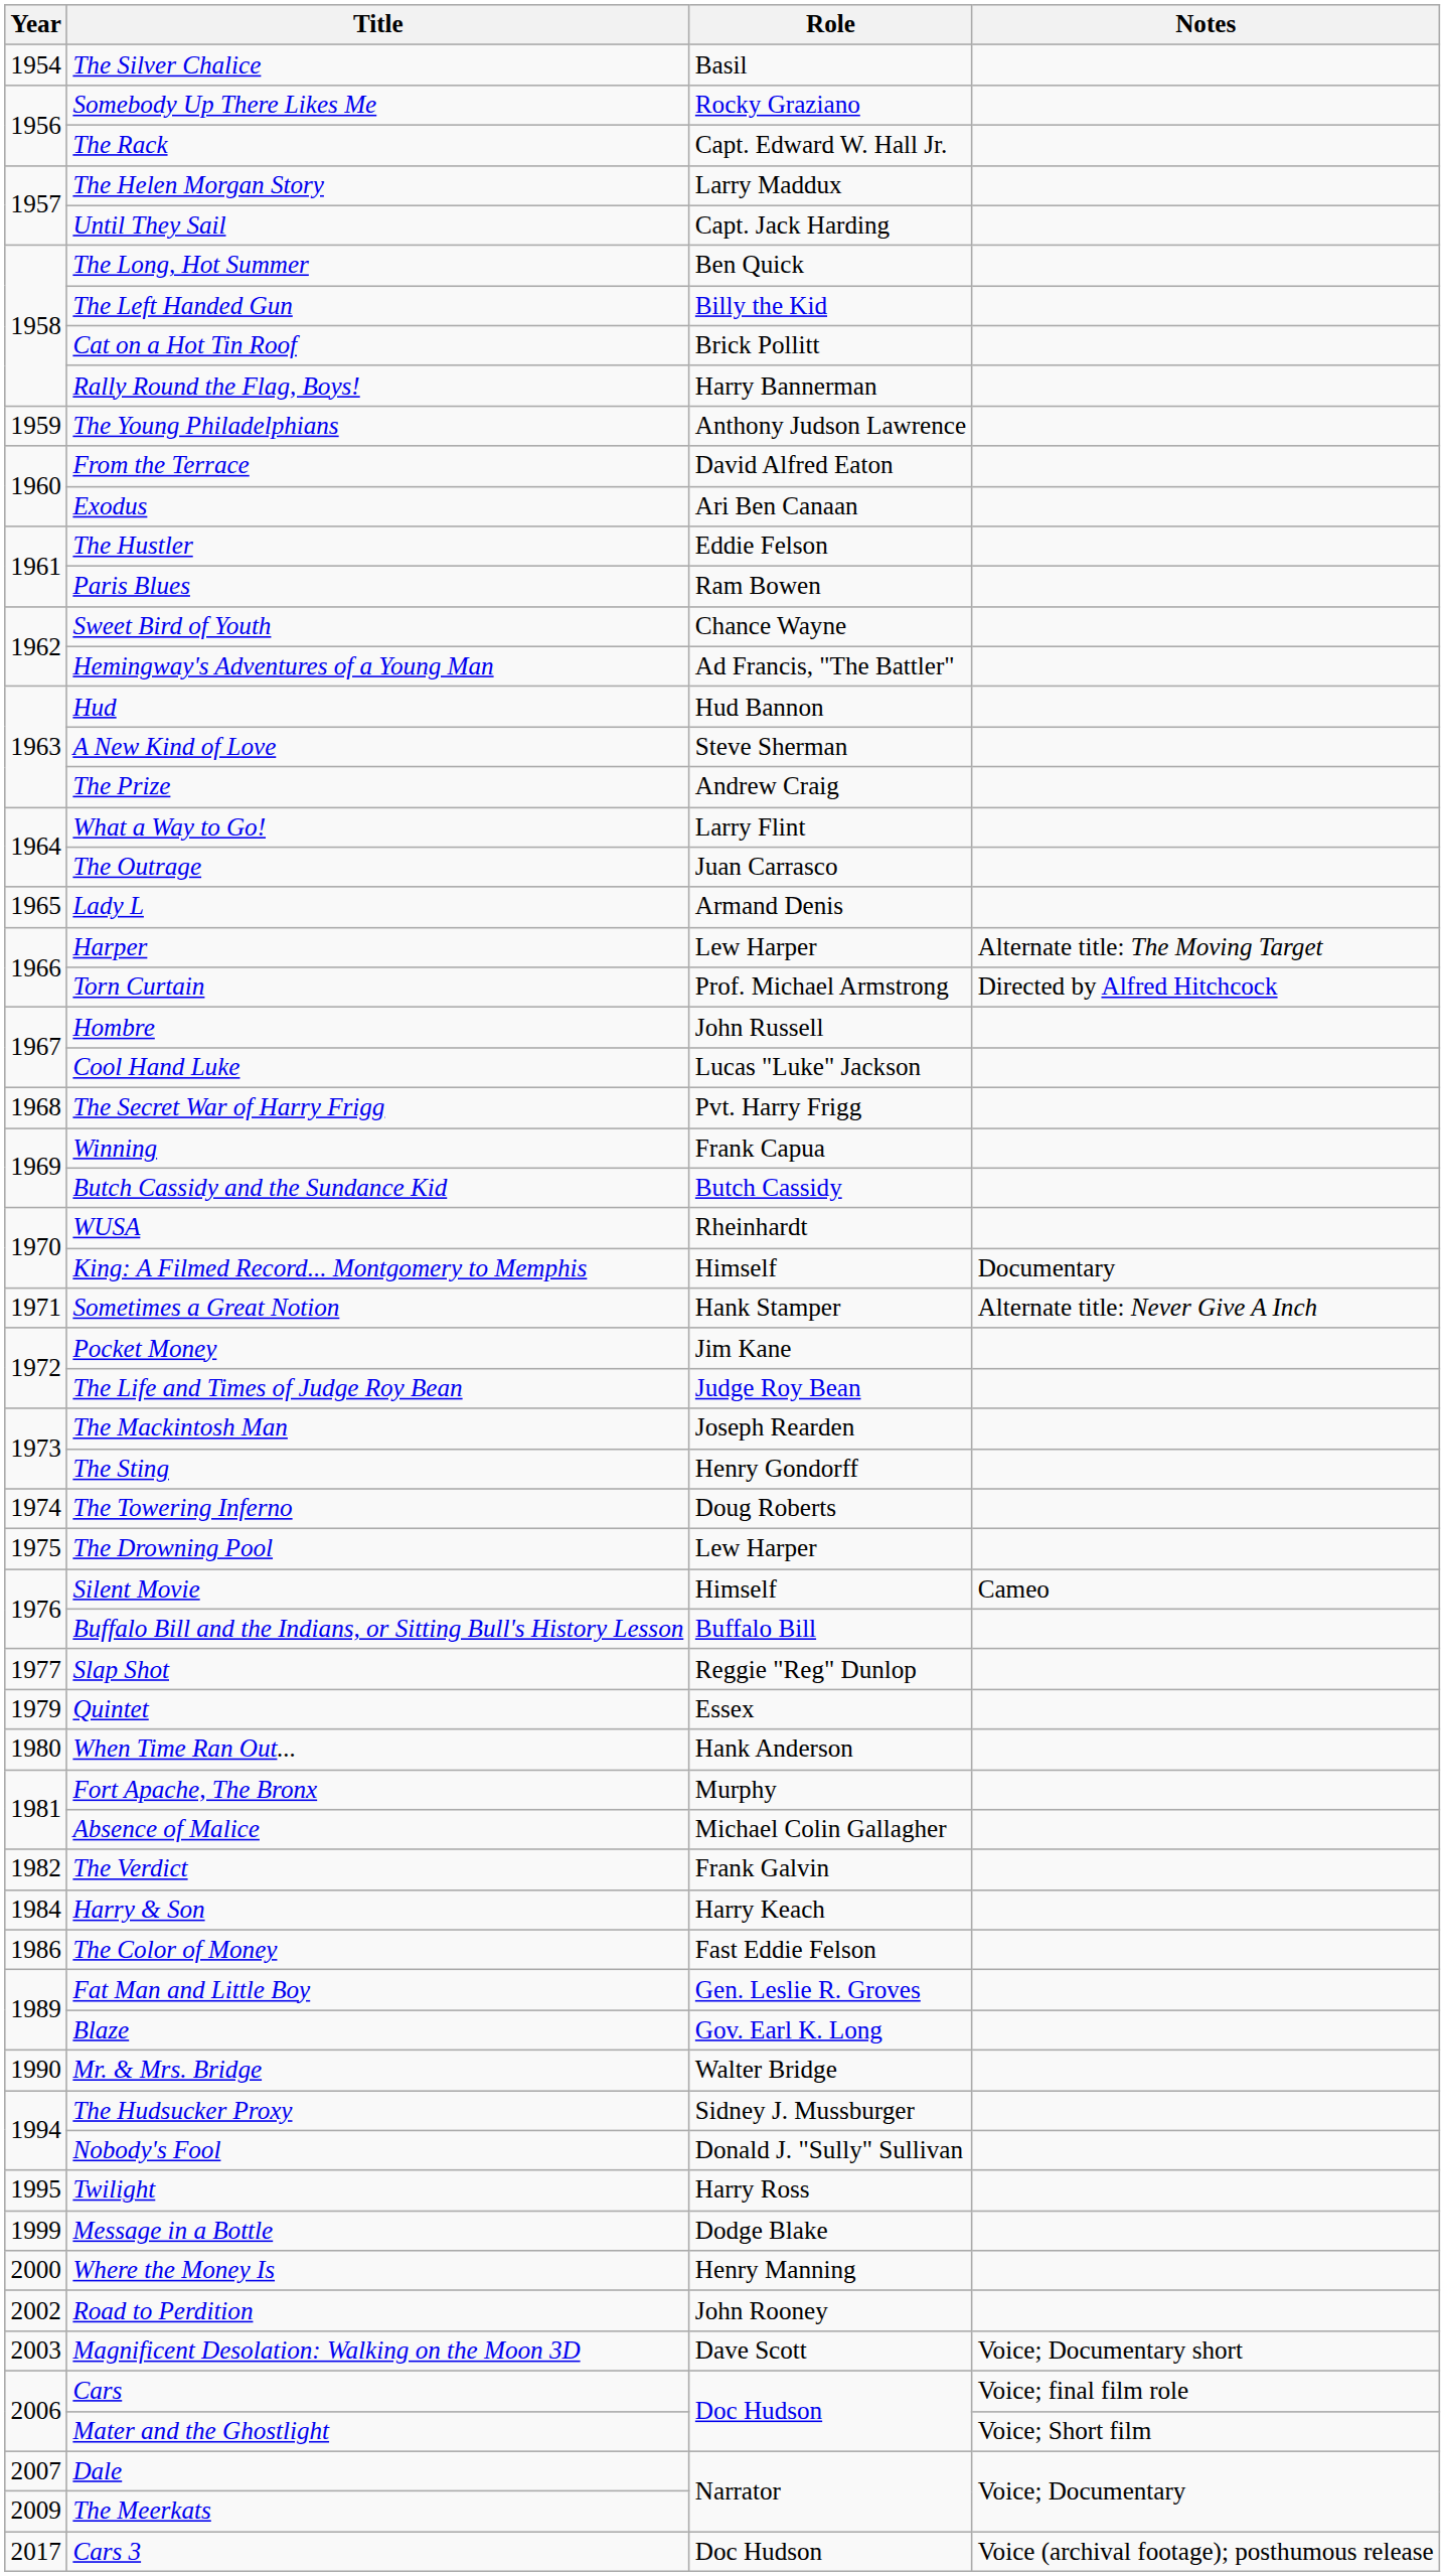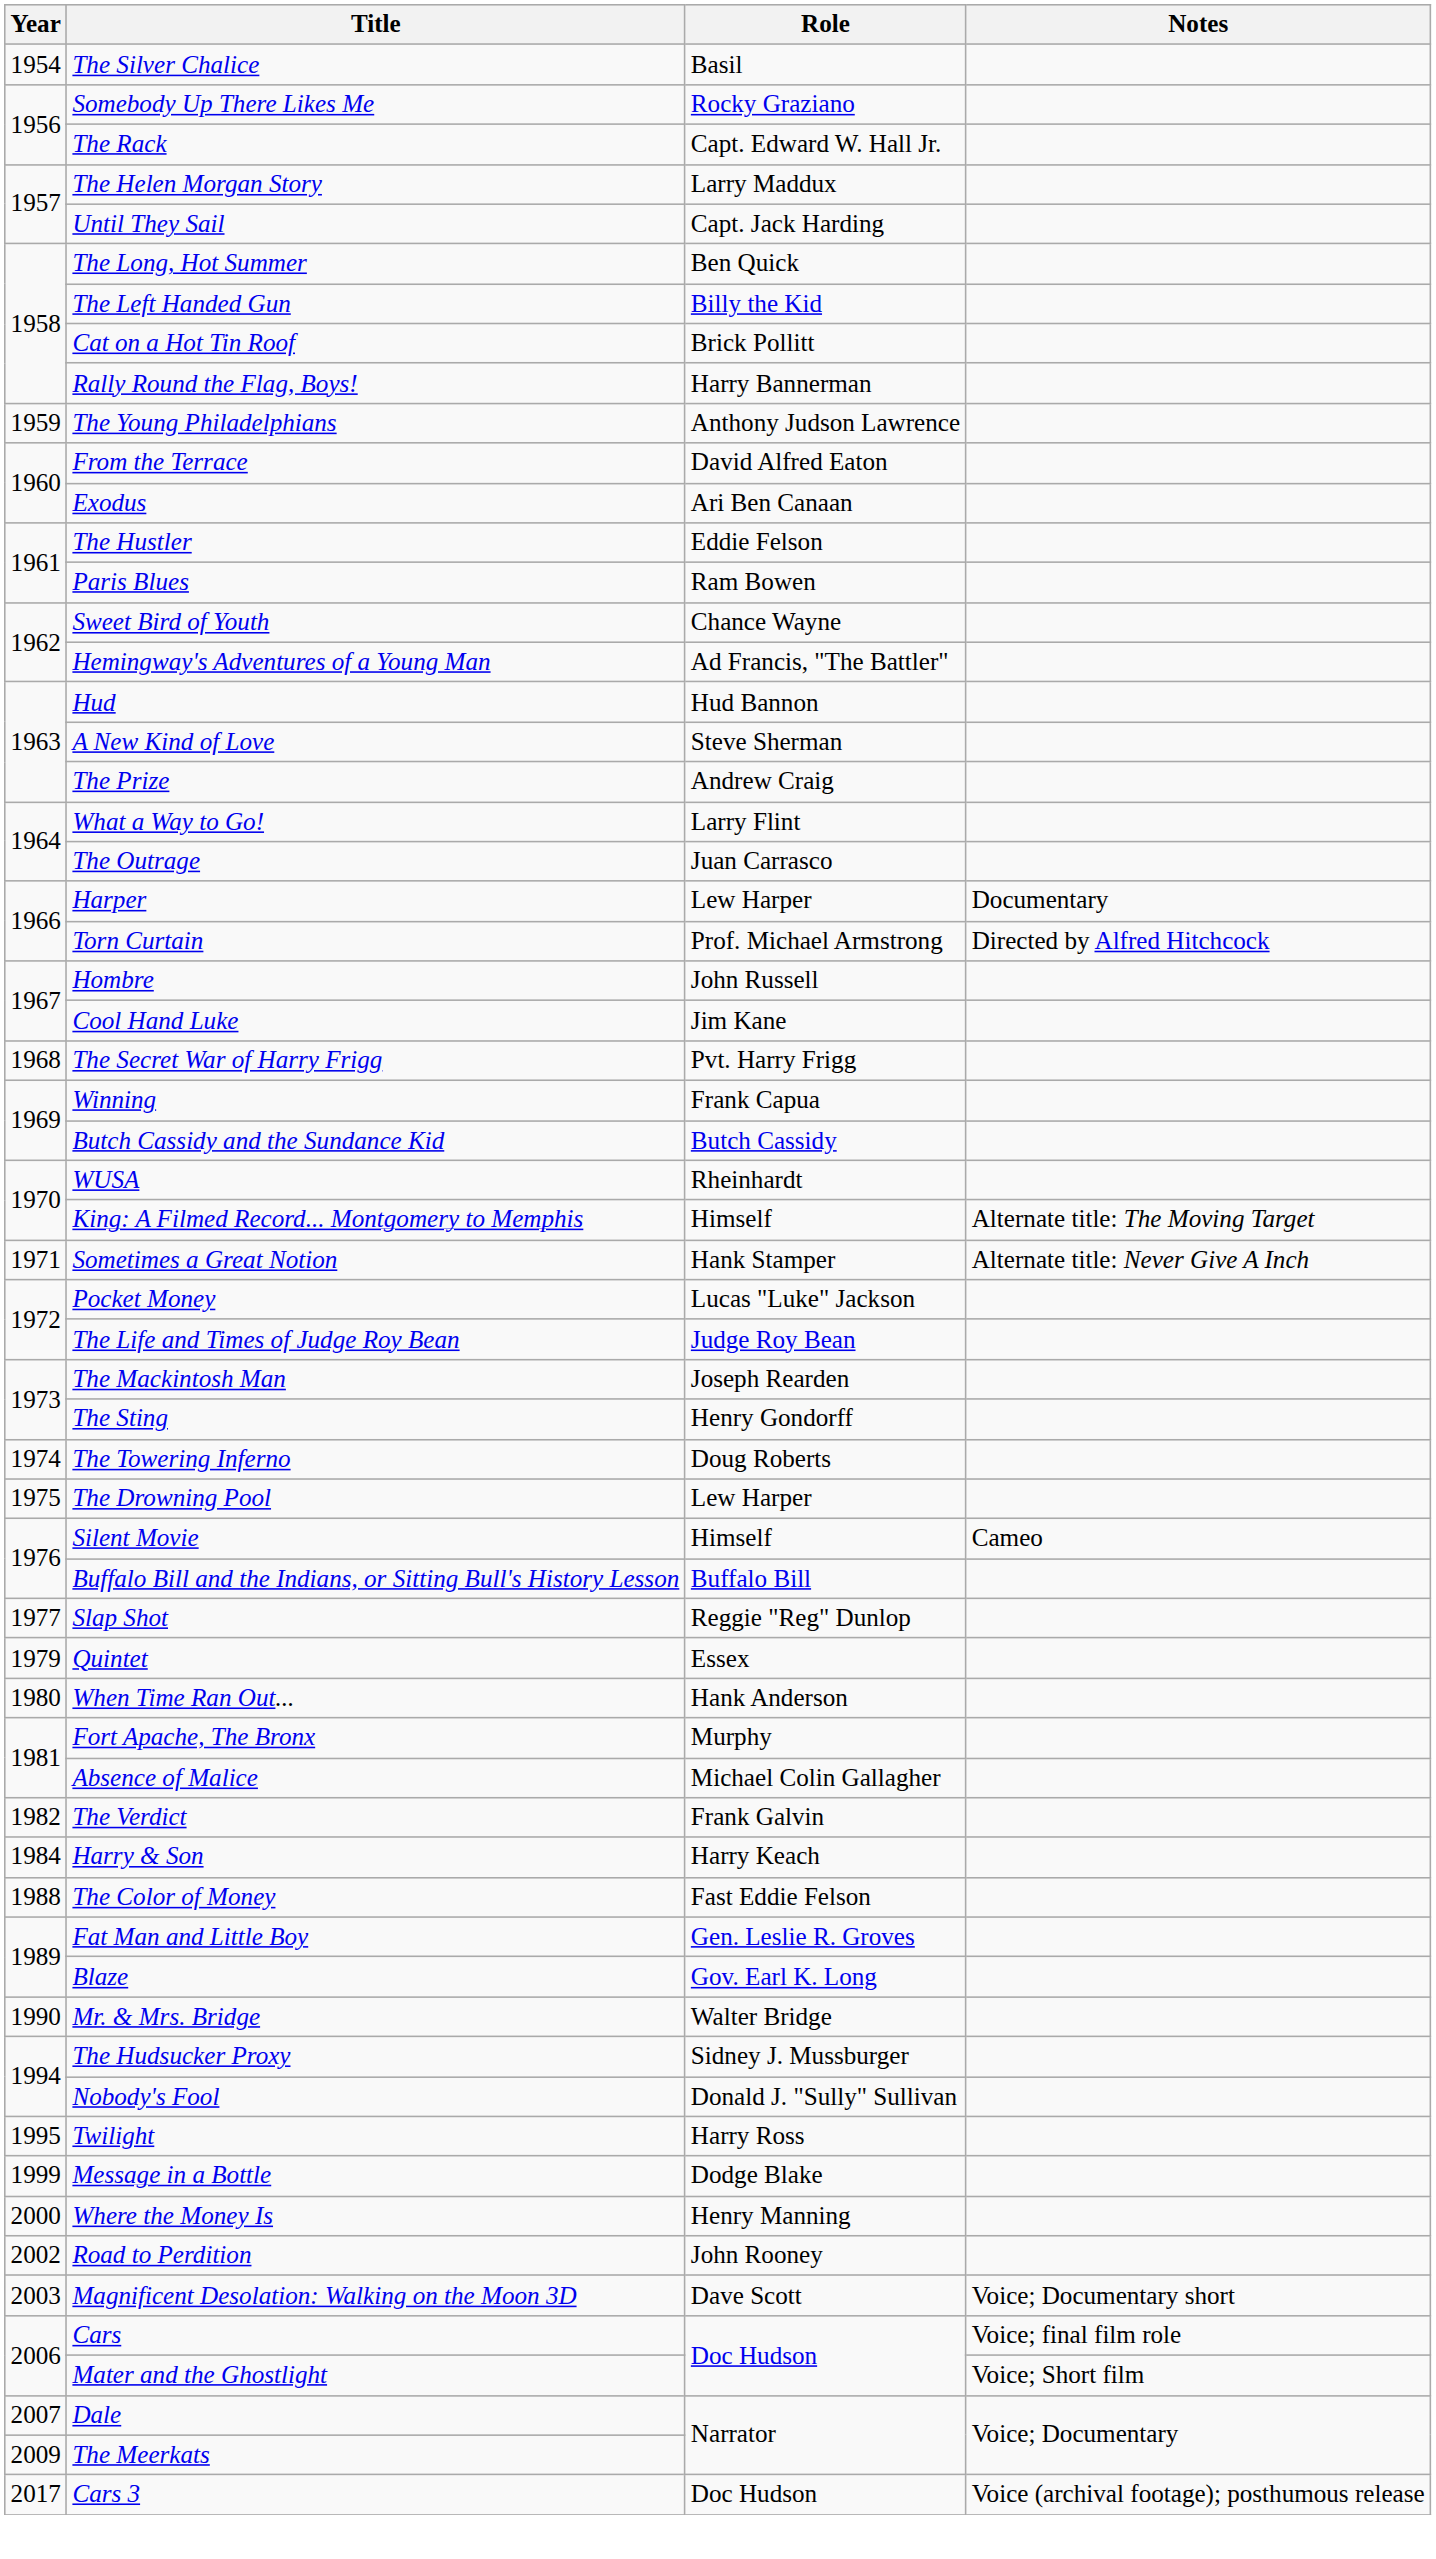- row: 1965 | Lady L | Armand Denis
Harper | Notes: Alternate title: The Moving Target -> Documentary
Cool Hand Luke | Role: Lucas "Luke" Jackson -> Jim Kane
King: A Filmed Record... Montgomery to Memphis | Notes: Documentary -> Alternate title: The Moving Target
Pocket Money | Role: Jim Kane -> Lucas "Luke" Jackson
The Color of Money | Year: 1986 -> 1988
